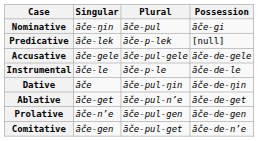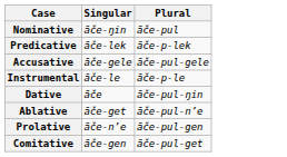- column: Possession | āče-gi | [null] | āče-de-gele | āče-de-le | āče-de-ŋin | āče-de-get | āče-de-gen | āče-de-n’e
